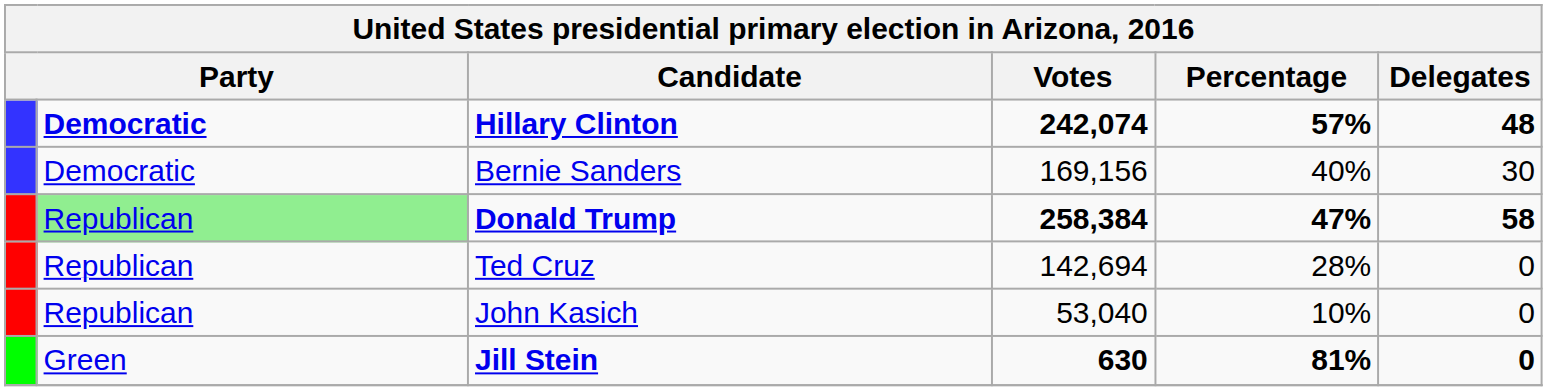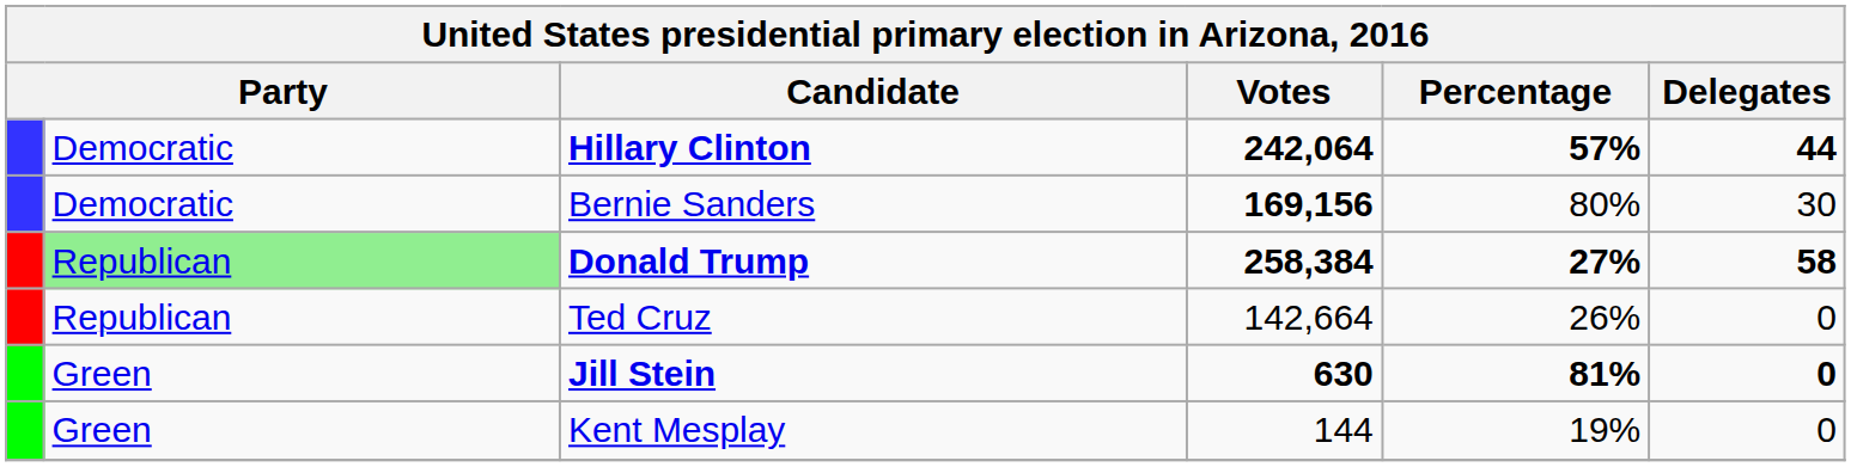Hillary Clinton | column 2: bold -> normal
Hillary Clinton | Votes: 242,074 -> 242,064
Hillary Clinton | Delegates: 48 -> 44
Bernie Sanders | Votes: normal -> bold
Bernie Sanders | Percentage: 40% -> 80%
Donald Trump | Percentage: 47% -> 27%
Ted Cruz | Votes: 142,694 -> 142,664
Ted Cruz | Percentage: 28% -> 26%
- row: Republican | John Kasich | 53,040 | 10% | 0
+ row: Green | Kent Mesplay | 144 | 19% | 0
